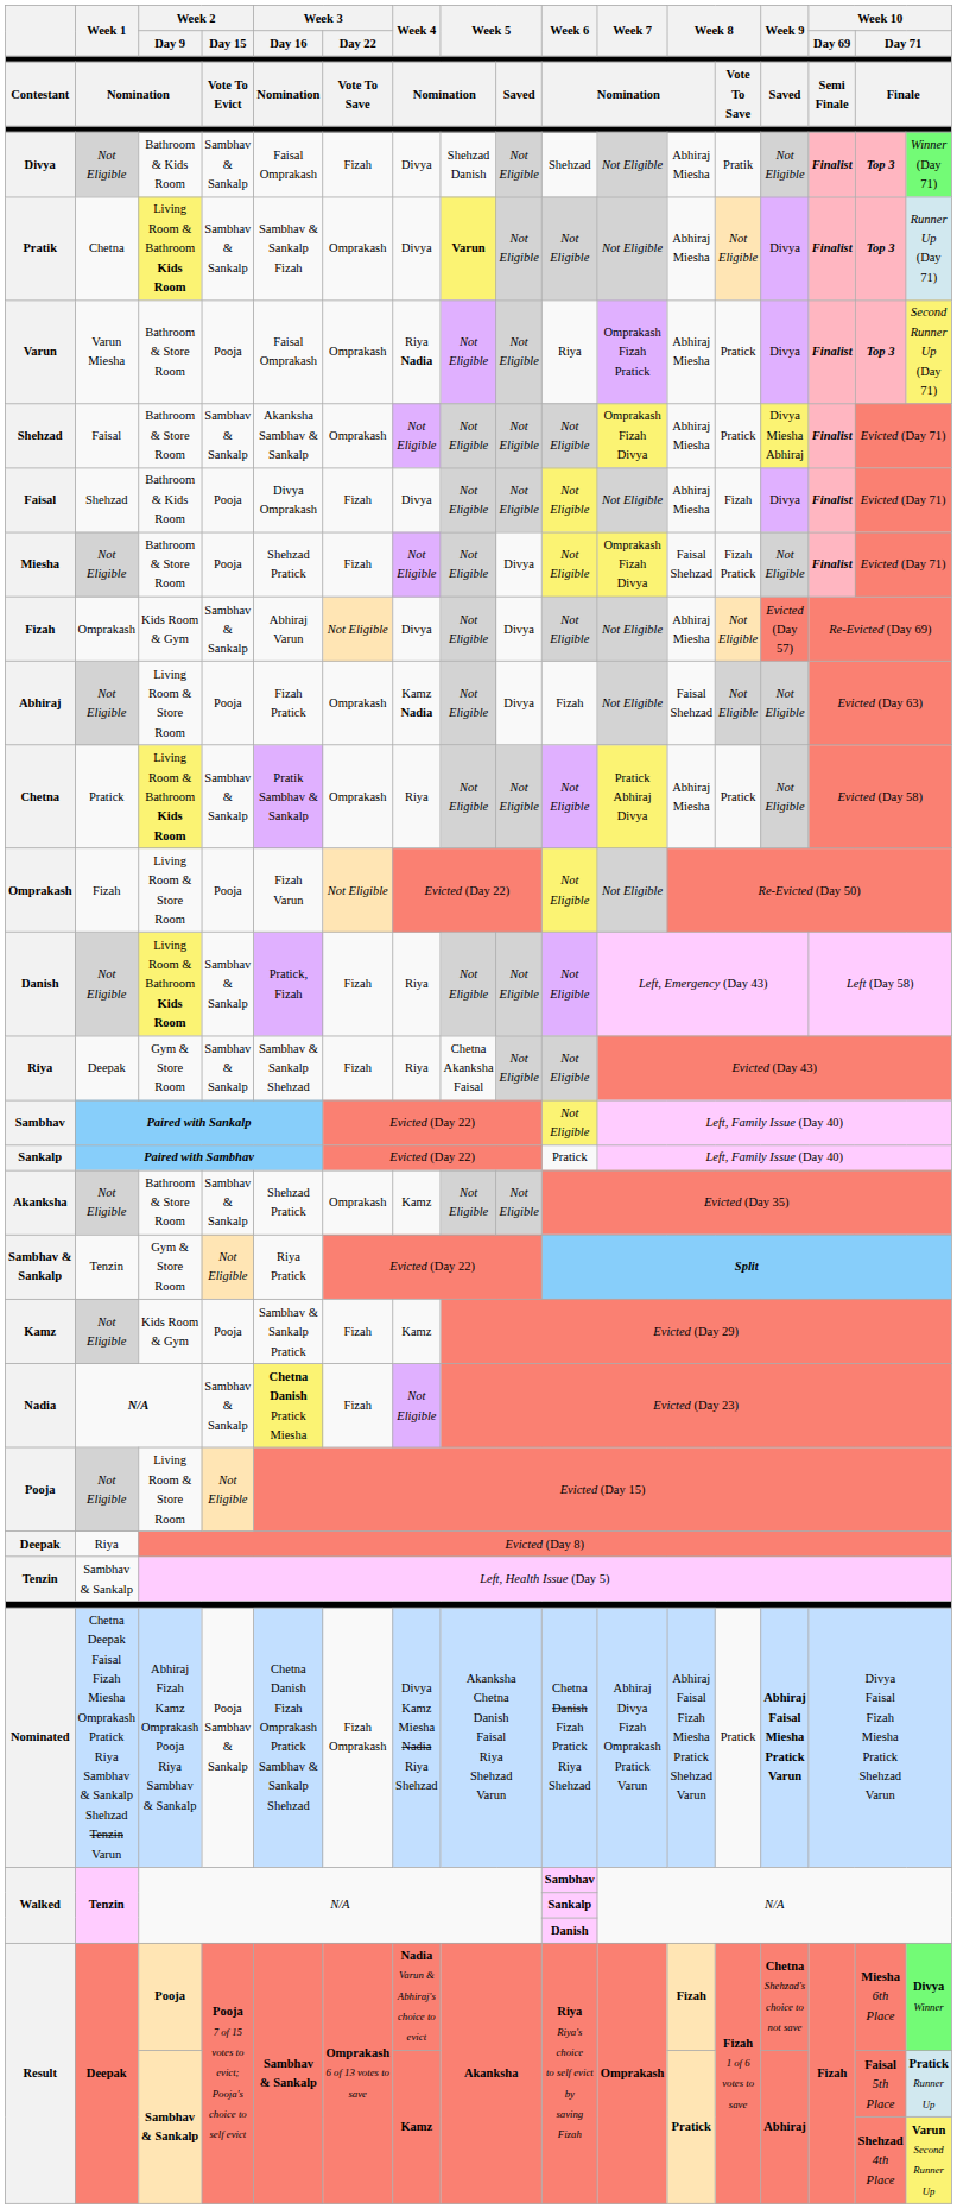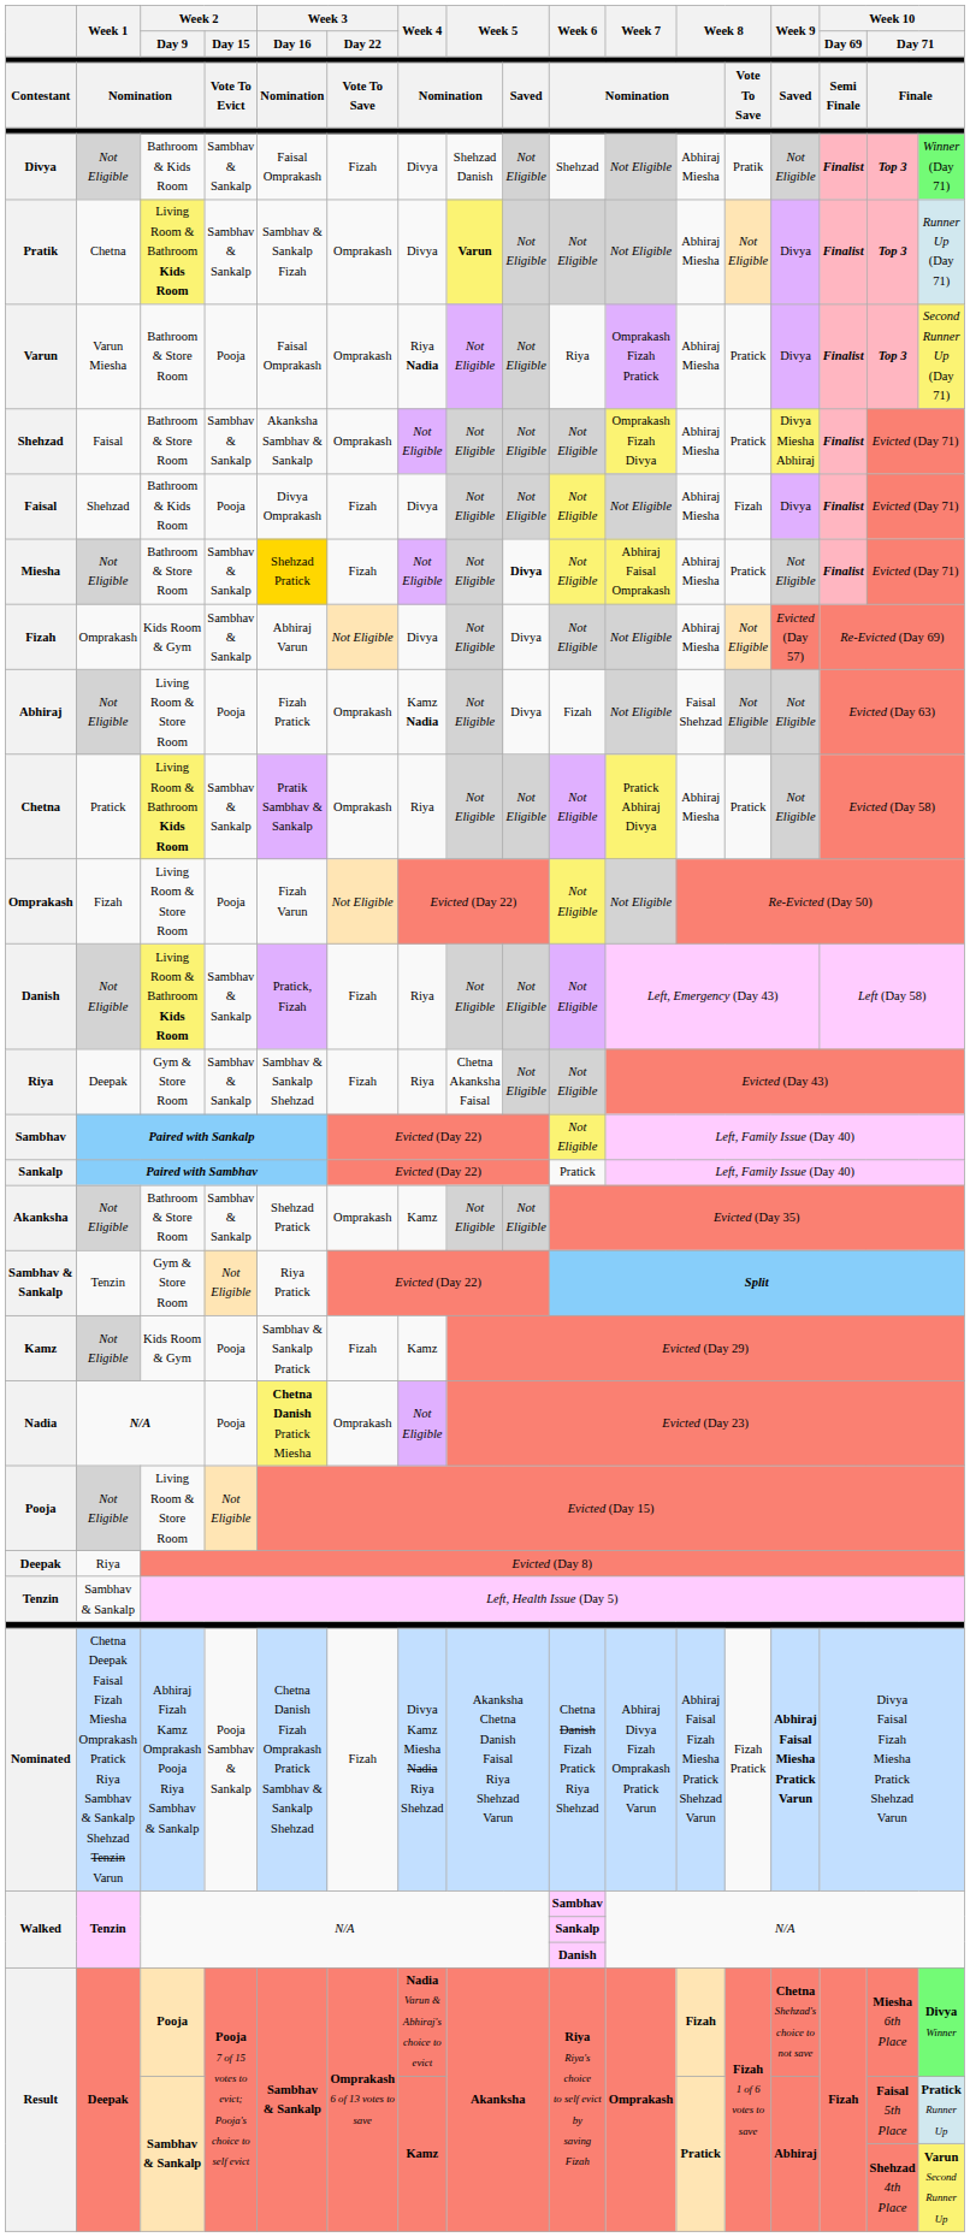Miesha | Week 2 / Day 15: Pooja -> Sambhav & Sankalp
Miesha | Week 3 / Day 16: no background -> gold background
Miesha | column 9: normal -> bold
Miesha | Week 7: Omprakash Fizah Divya -> Abhiraj Faisal Omprakash
Miesha | column 12: Faisal Shehzad -> Abhiraj Miesha
Miesha | column 13: Fizah Pratick -> Pratick
Nadia | Week 2 / Day 15: Sambhav & Sankalp -> Pooja
Nadia | Week 3 / Day 22: Fizah -> Omprakash
Nominated | Week 3 / Day 22: Fizah Omprakash -> Fizah
Nominated | column 13: Pratick -> Fizah Pratick
